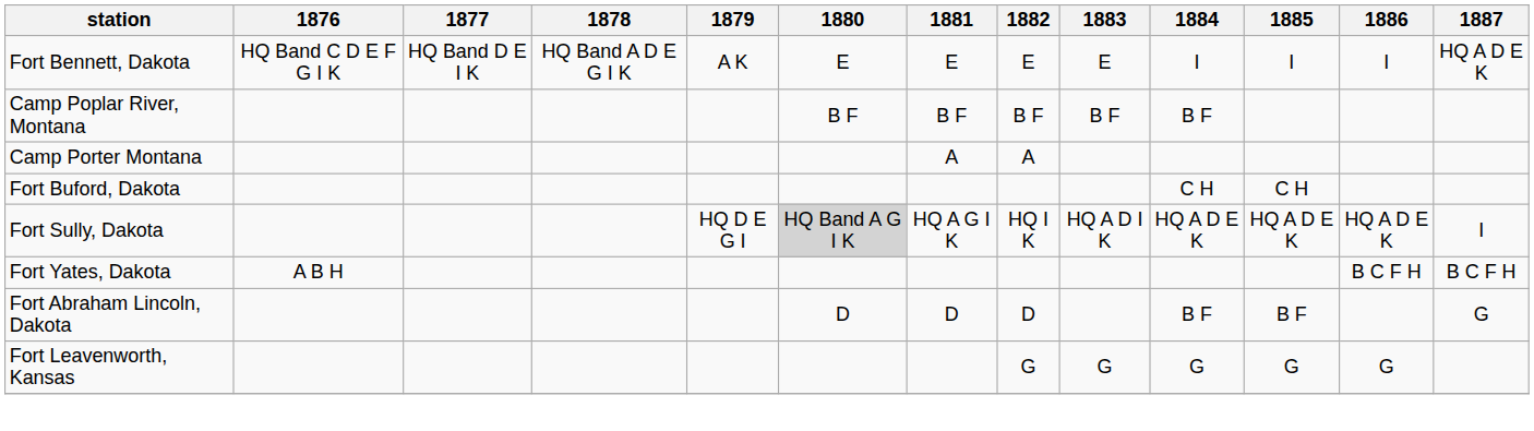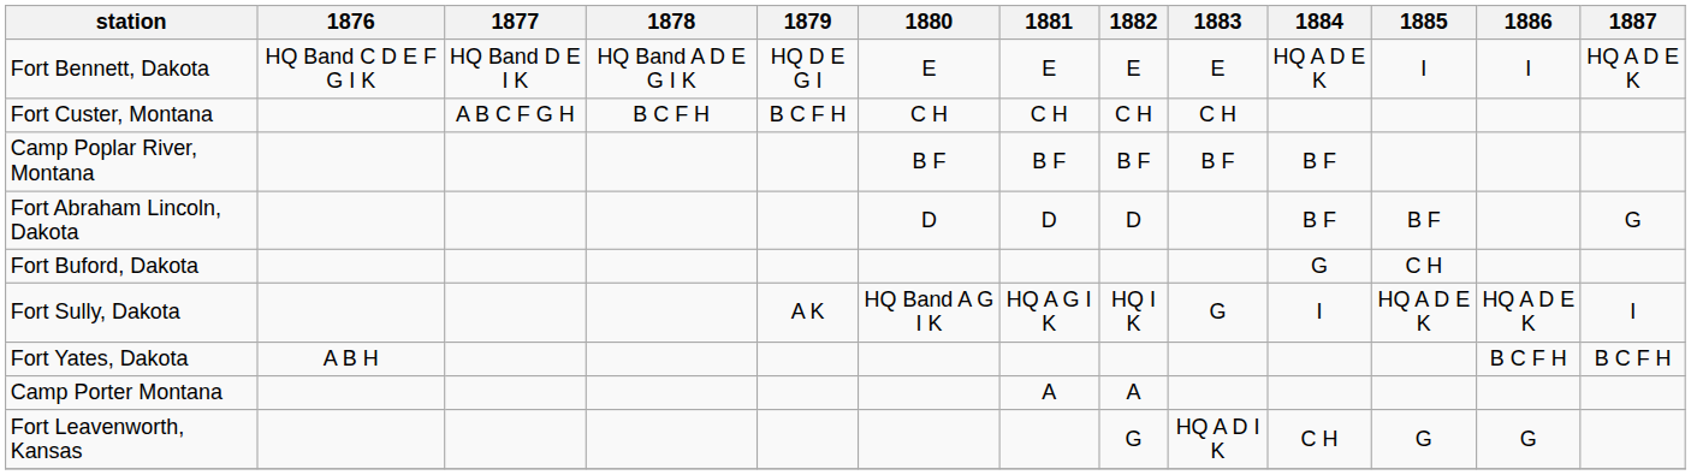Fort Bennett, Dakota | 1879: A K -> HQ D E G I
Fort Bennett, Dakota | 1884: I -> HQ A D E K
+ row: Fort Custer, Montana | A B C F G H | B C F H | B C F H | C H | C H | C H | C H
rows swapped: Camp Porter Montana <-> Fort Abraham Lincoln, Dakota
Fort Buford, Dakota | 1884: C H -> G
Fort Sully, Dakota | 1879: HQ D E G I -> A K
Fort Sully, Dakota | 1880: lightgrey background -> no background
Fort Sully, Dakota | 1883: HQ A D I K -> G
Fort Sully, Dakota | 1884: HQ A D E K -> I
Fort Leavenworth, Kansas | 1883: G -> HQ A D I K
Fort Leavenworth, Kansas | 1884: G -> C H
